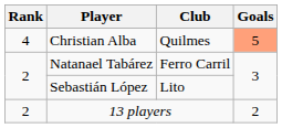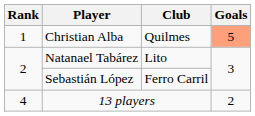Christian Alba | Rank: 4 -> 1
Natanael Tabárez | Club: Ferro Carril -> Lito
Sebastián López | Club: Lito -> Ferro Carril
13 players | Rank: 2 -> 4
